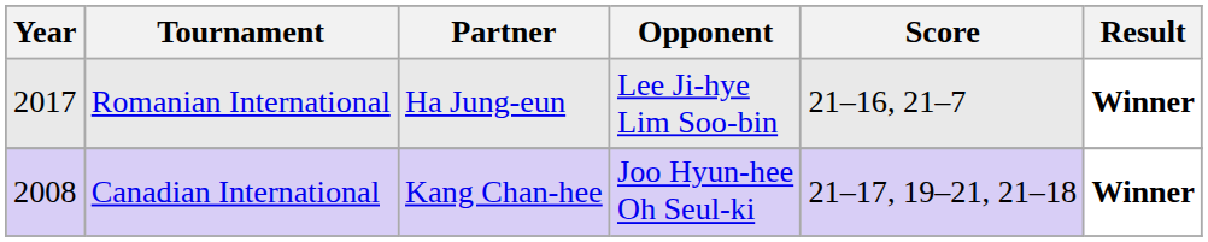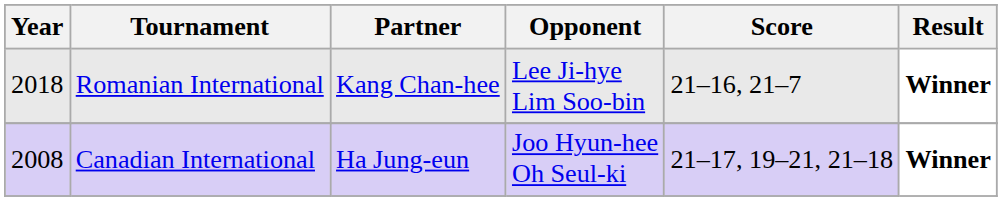Romanian International | Year: 2017 -> 2018
Romanian International | Partner: Ha Jung-eun -> Kang Chan-hee
Canadian International | Partner: Kang Chan-hee -> Ha Jung-eun
